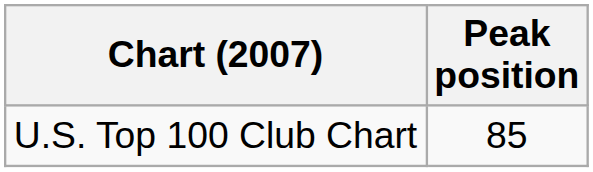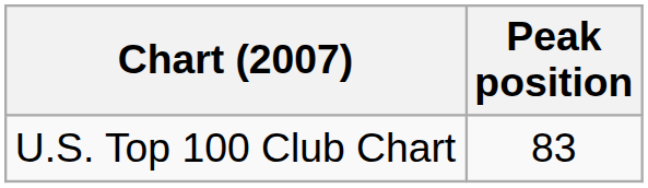U.S. Top 100 Club Chart | Peak position: 85 -> 83
